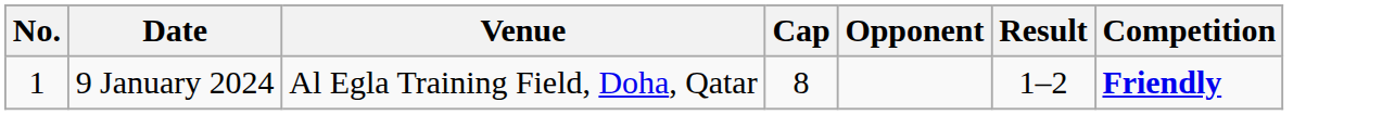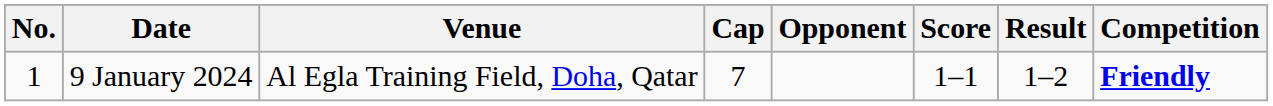+ column: Score | 1–1
9 January 2024 | Cap: 8 -> 7
